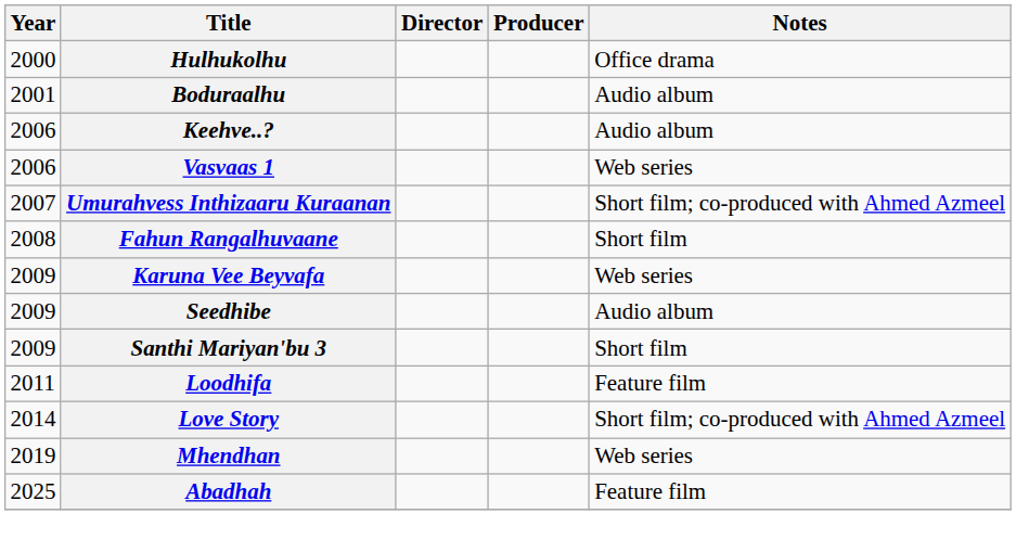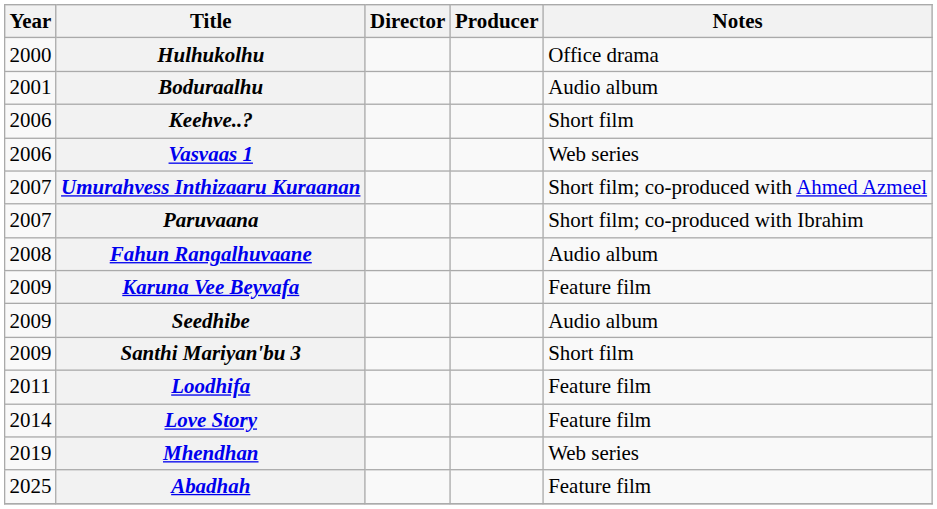Keehve..? | Notes: Audio album -> Short film
+ row: 2007 | Paruvaana | Short film; co-produced with Ibrahim
Fahun Rangalhuvaane | Notes: Short film -> Audio album
Karuna Vee Beyvafa | Notes: Web series -> Feature film
Love Story | Notes: Short film; co-produced with Ahmed Azmeel -> Feature film
